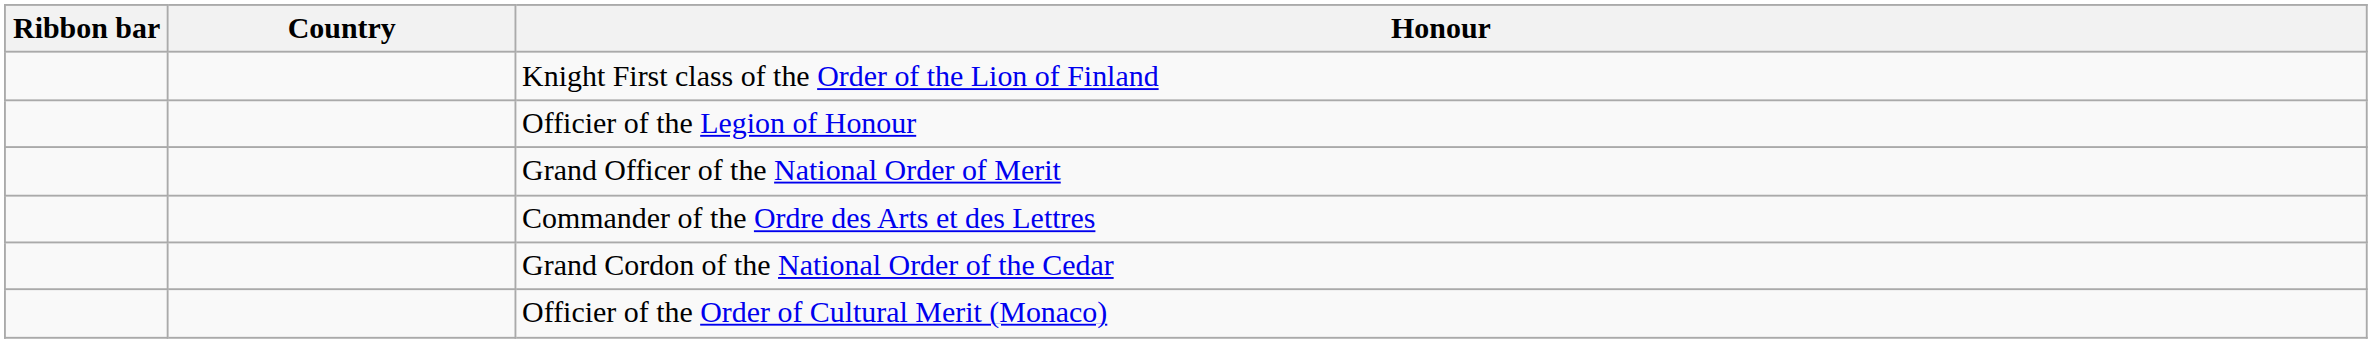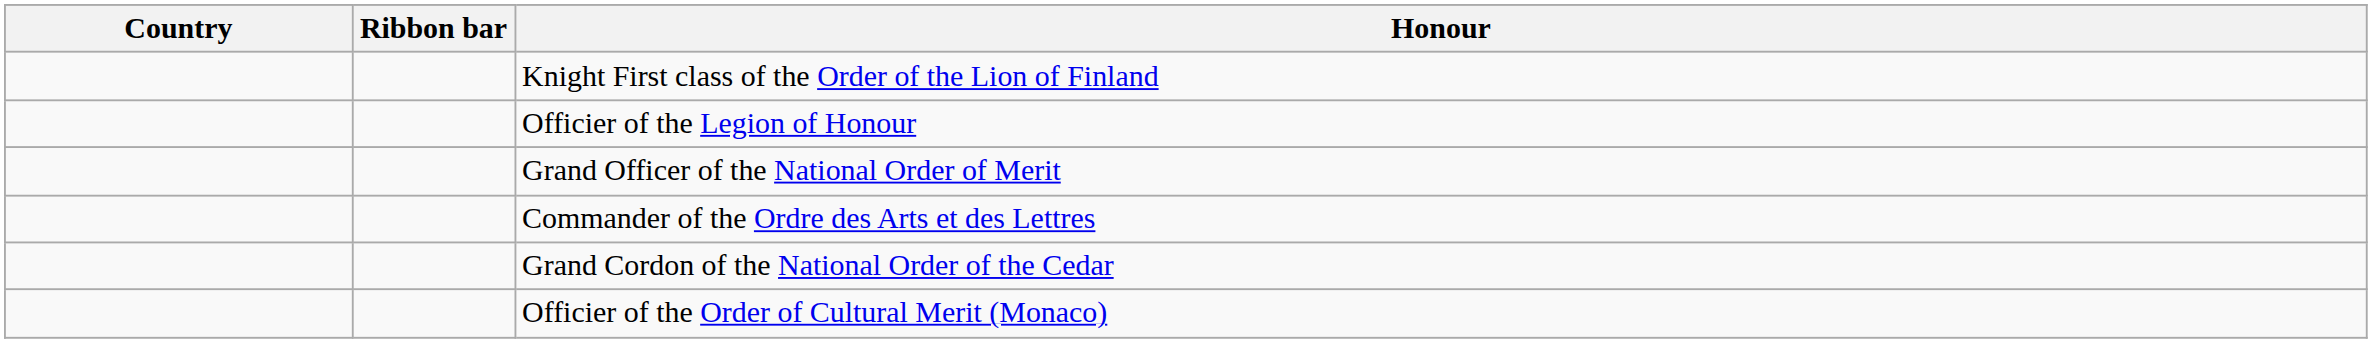columns swapped: Ribbon bar <-> Country
